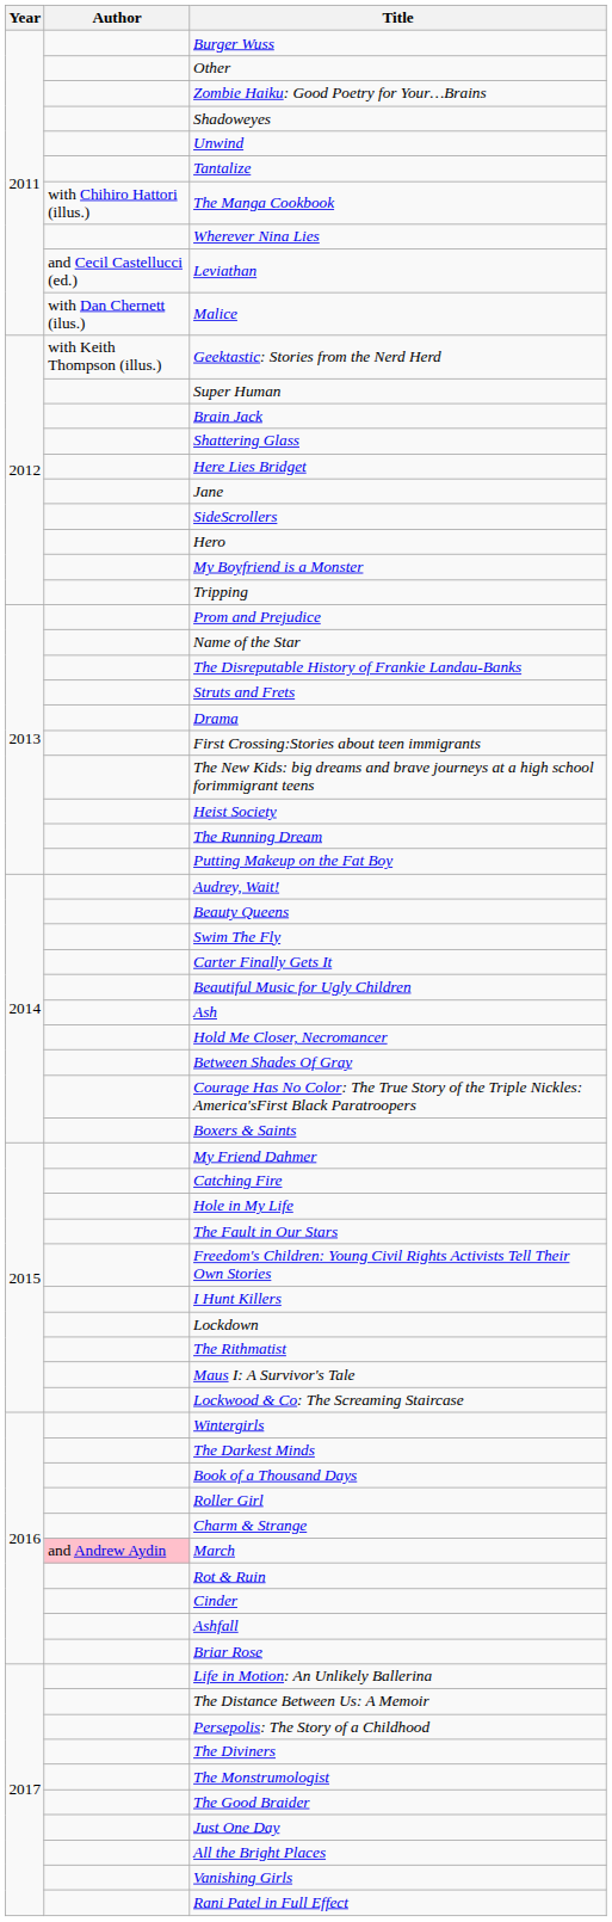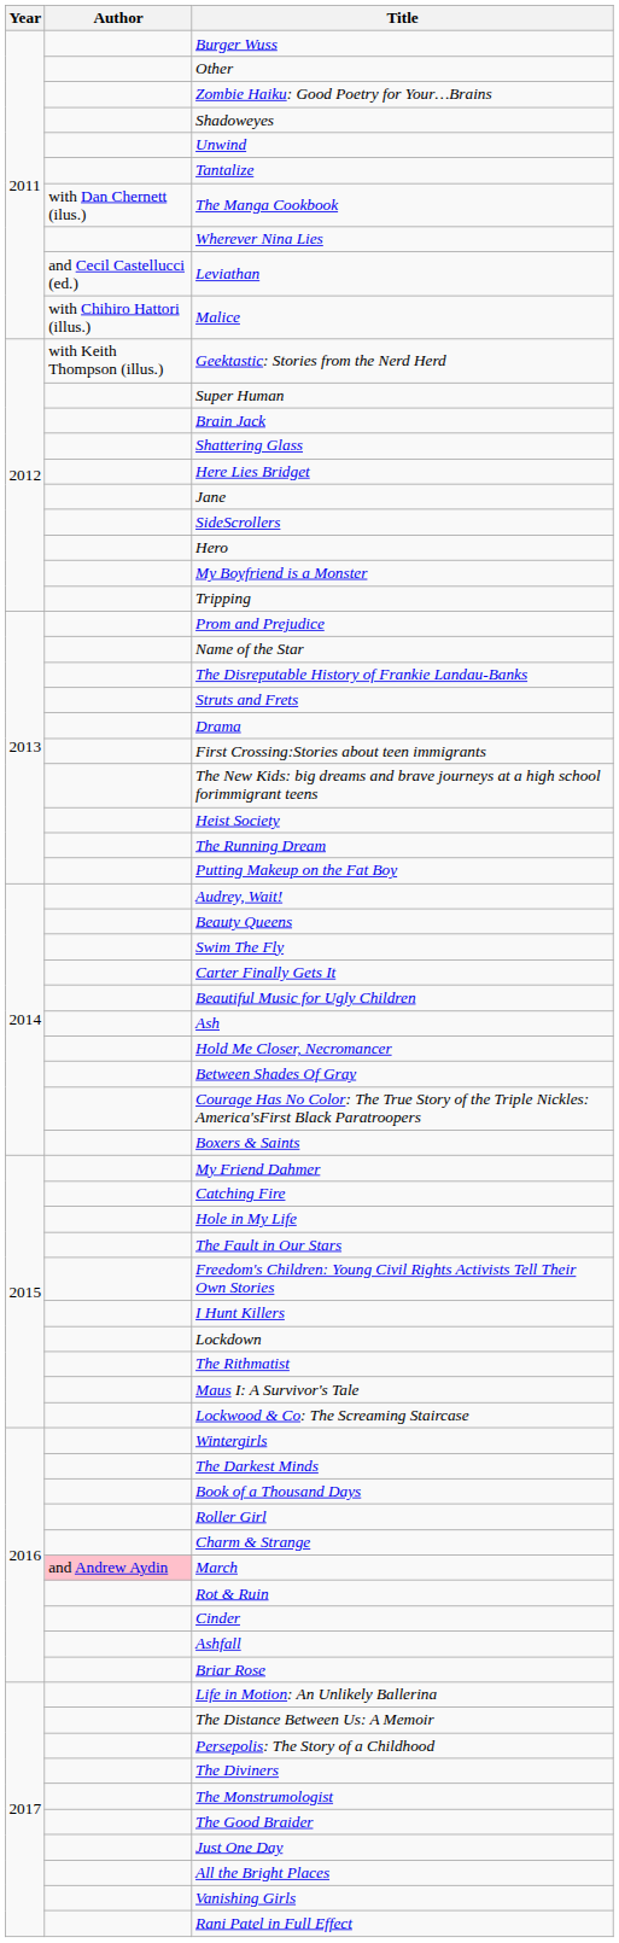The Manga Cookbook | Author: with Chihiro Hattori (illus.) -> with Dan Chernett (ilus.)
Malice | Author: with Dan Chernett (ilus.) -> with Chihiro Hattori (illus.)
